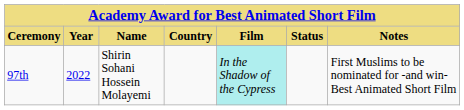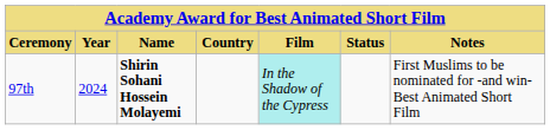97th | Year: 2022 -> 2024
97th | Name: normal -> bold
